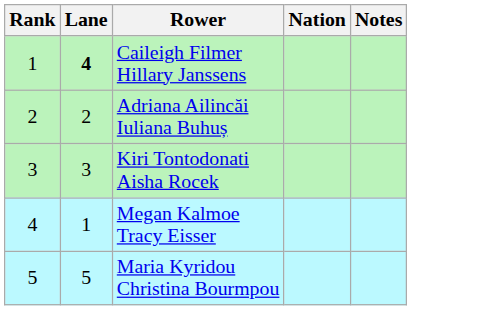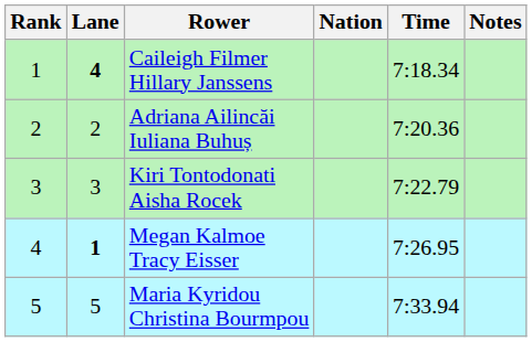+ column: Time | 7:18.34 | 7:20.36 | 7:22.79 | 7:26.95 | 7:33.94
Megan Kalmoe Tracy Eisser | Lane: normal -> bold
